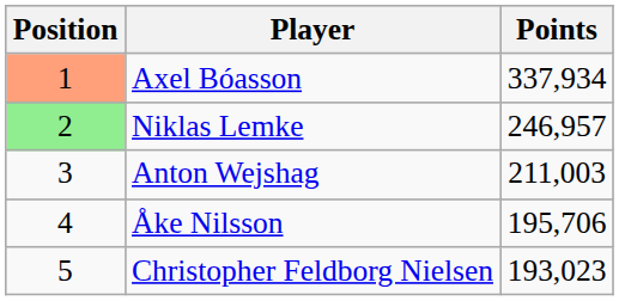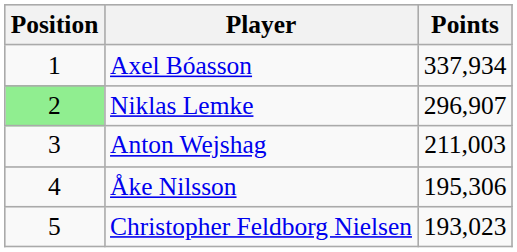Axel Bóasson | Position: lightsalmon background -> no background
Niklas Lemke | Points: 246,957 -> 296,907
Åke Nilsson | Points: 195,706 -> 195,306
